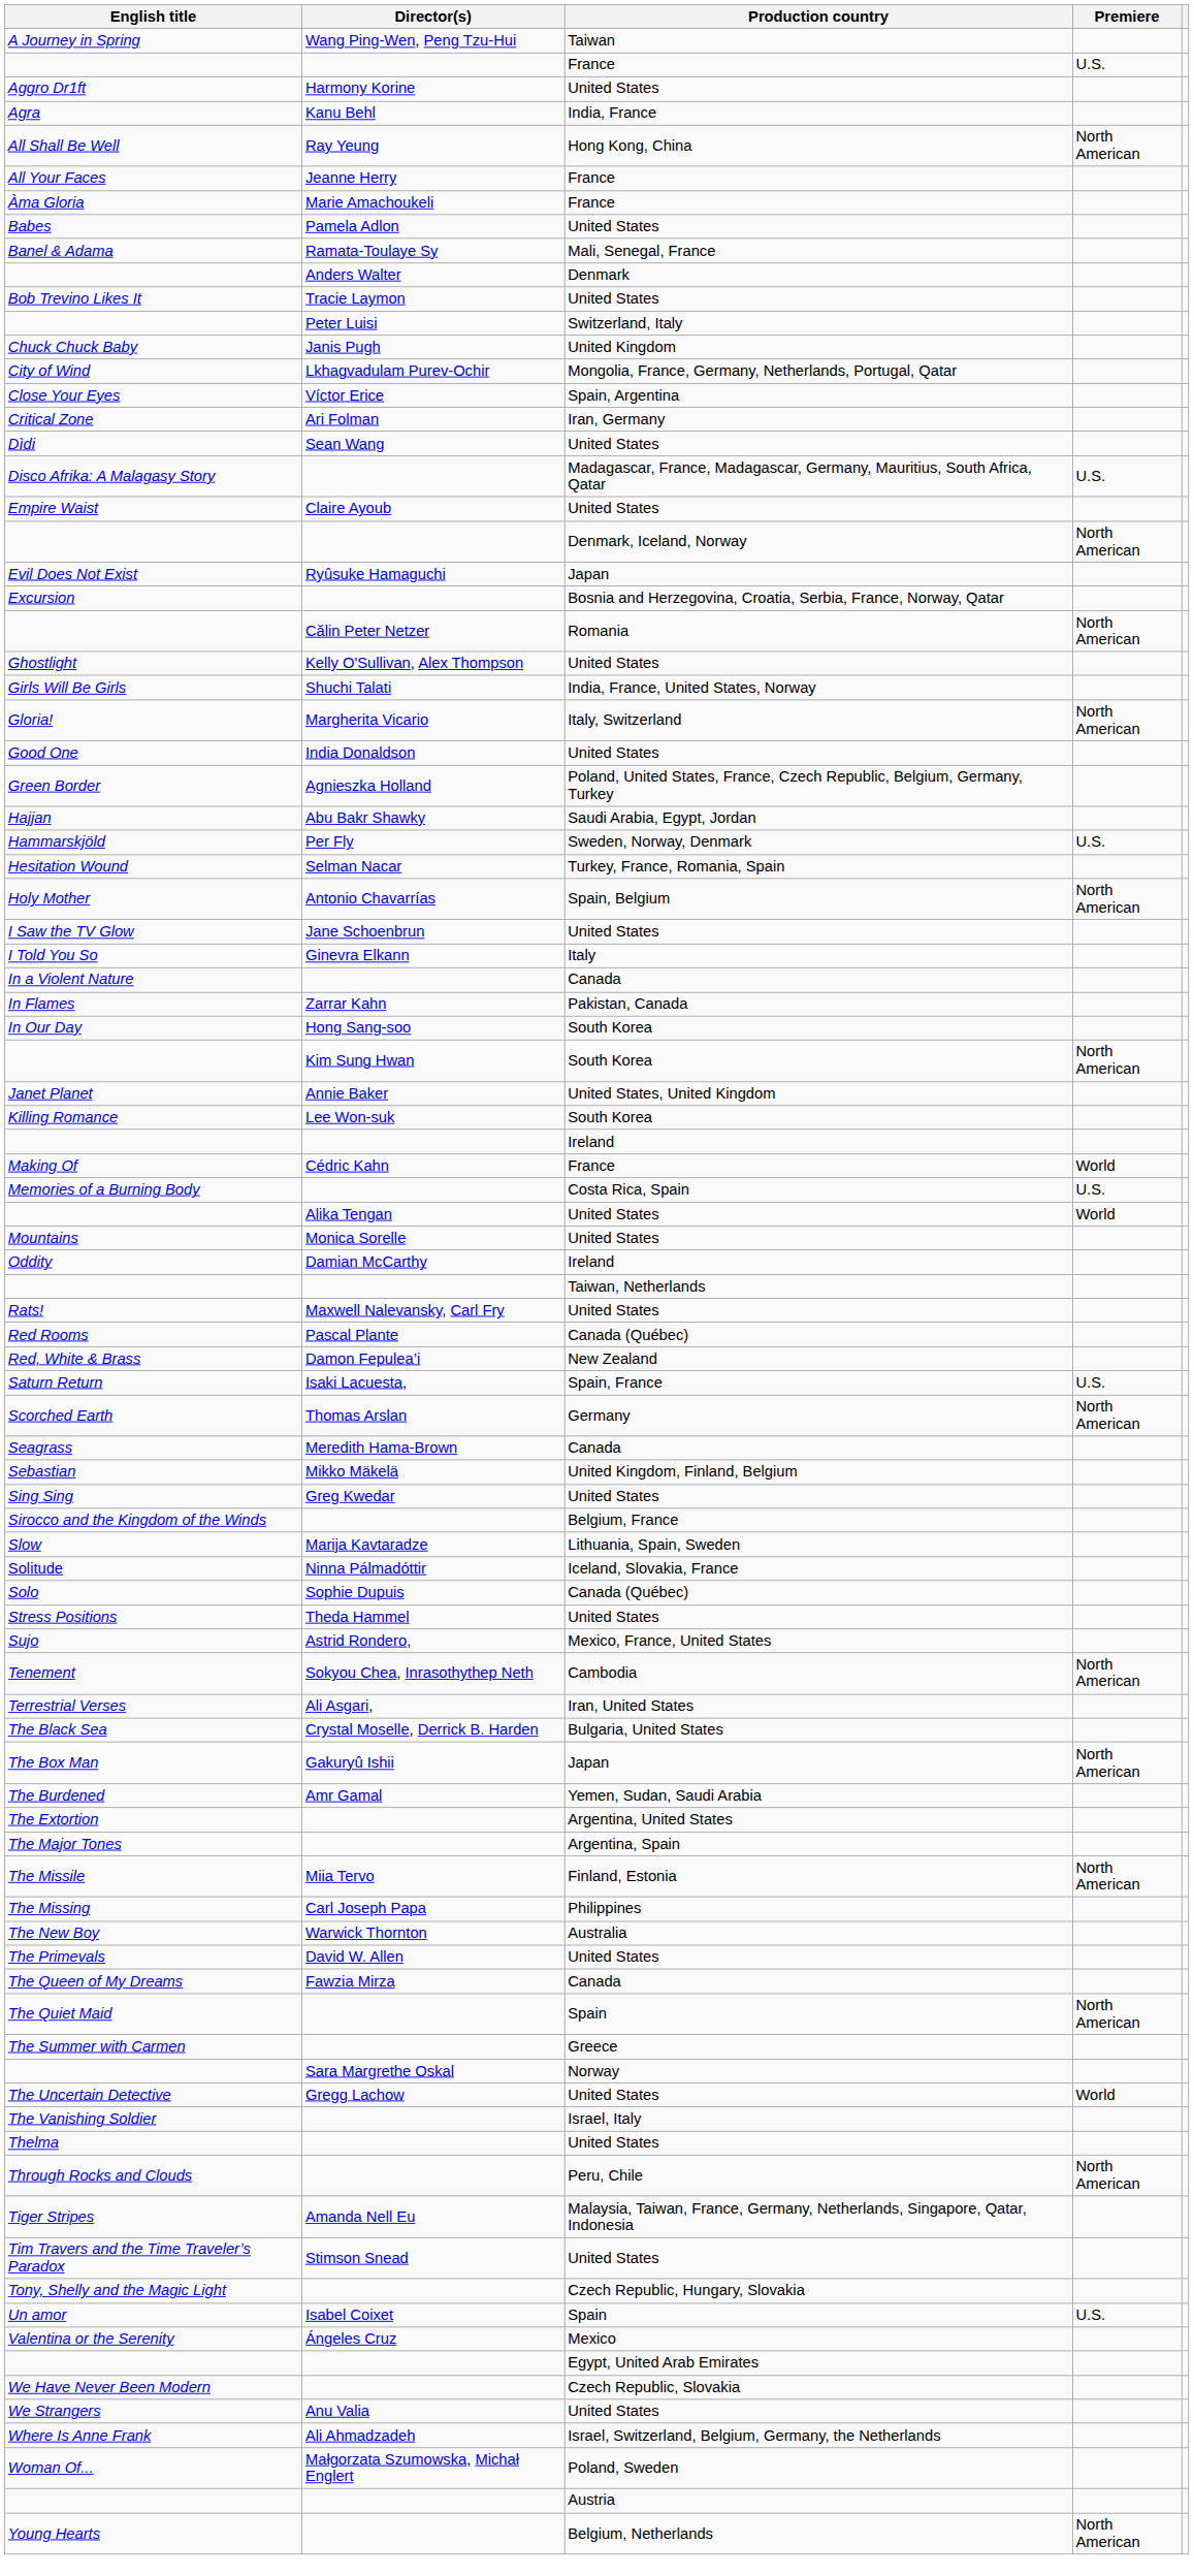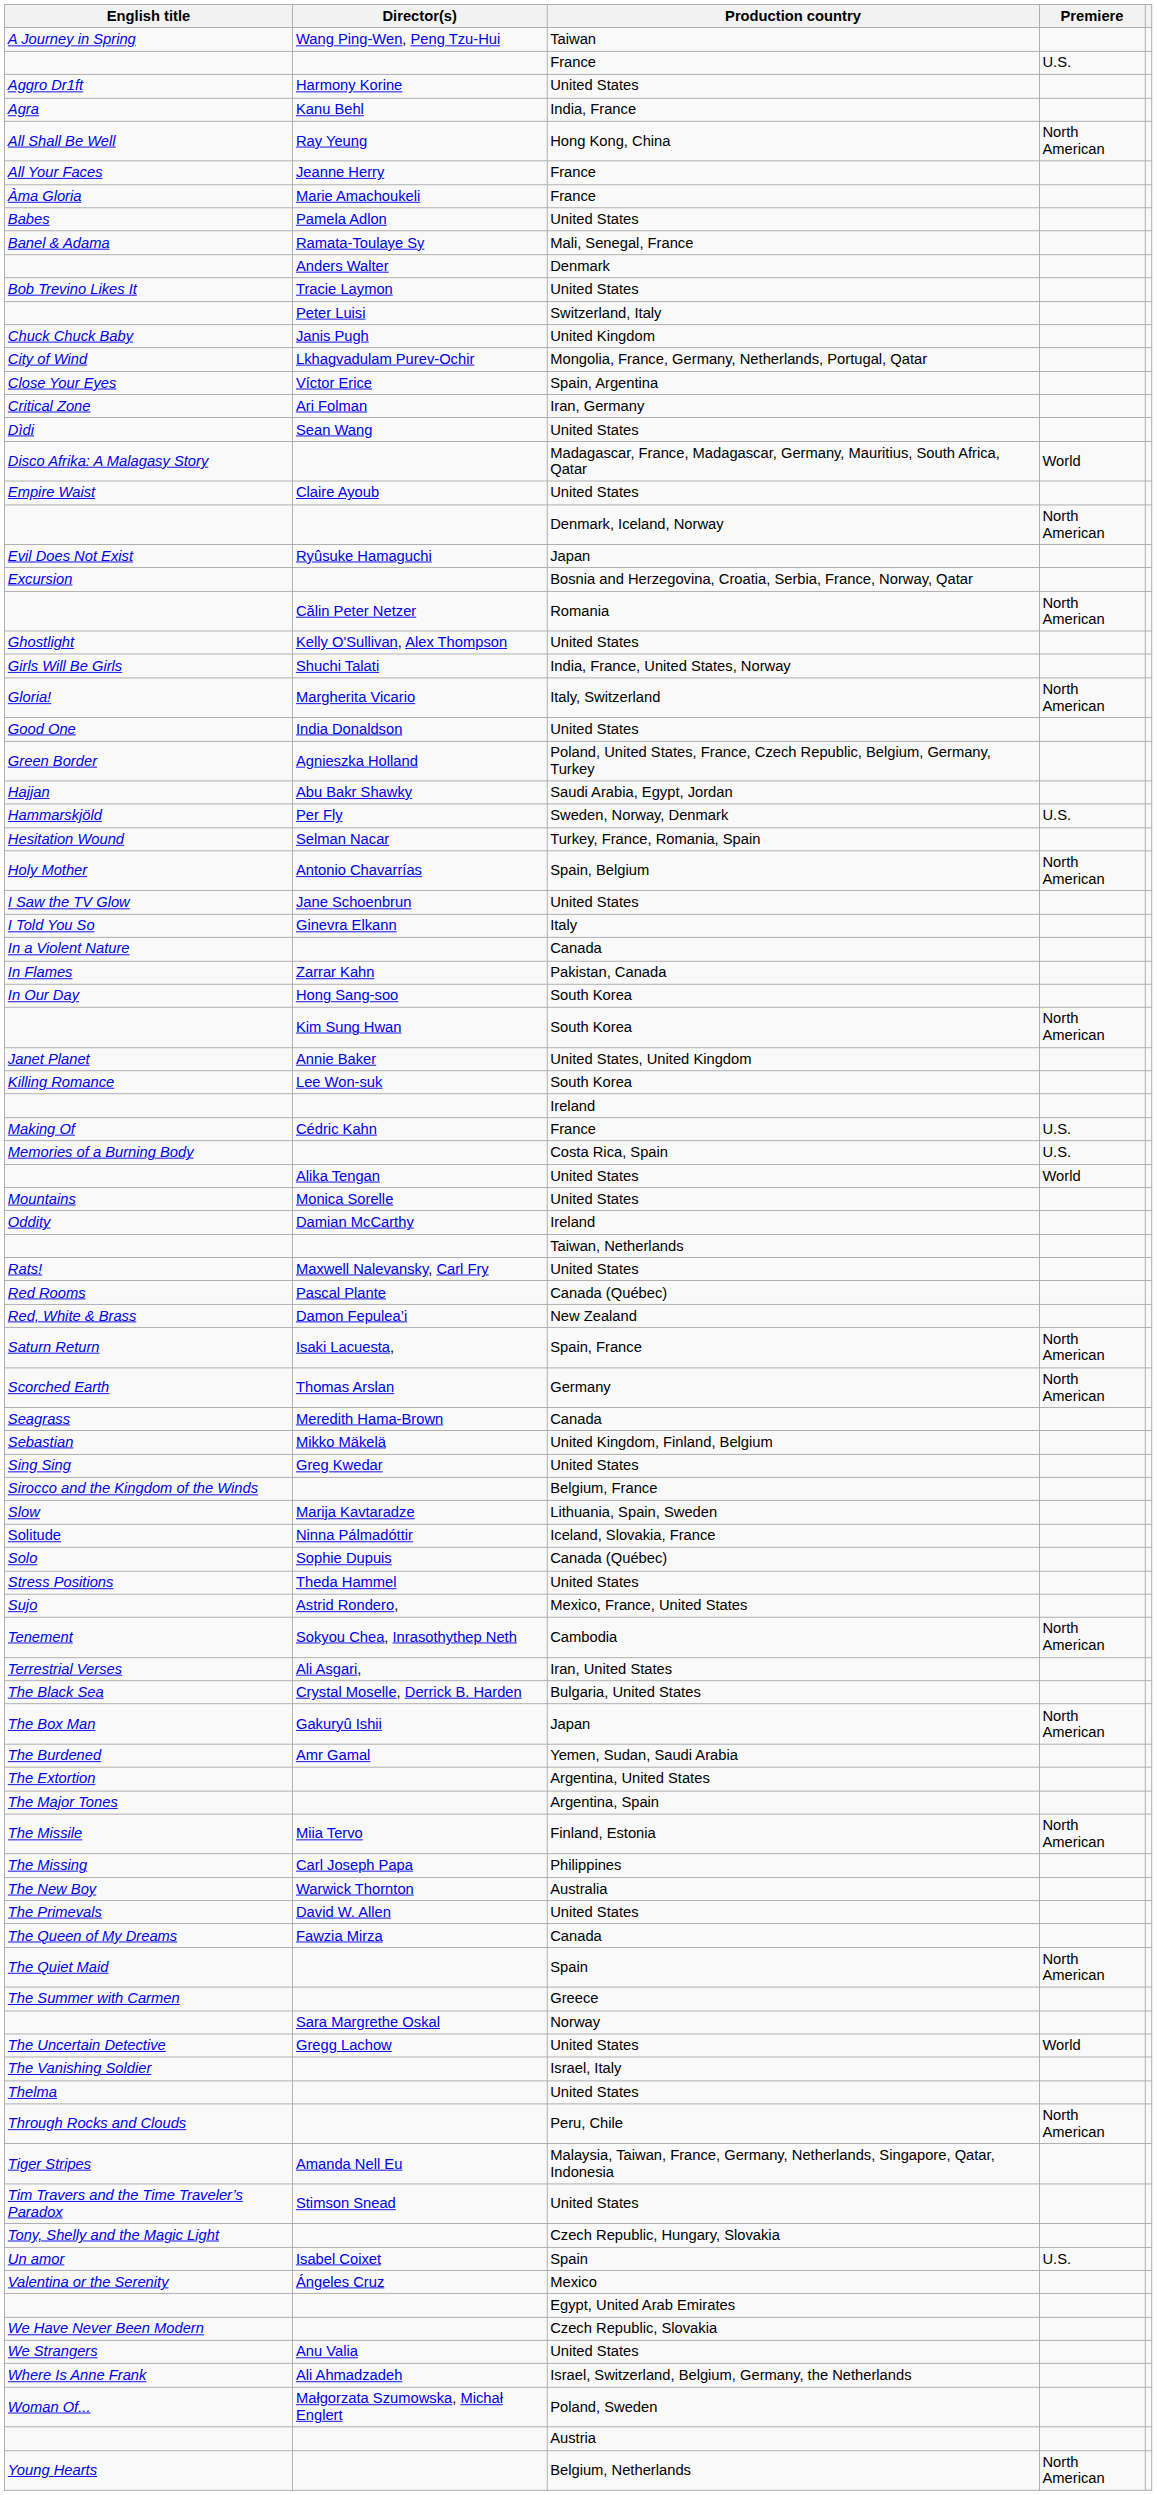Disco Afrika: A Malagasy Story | Premiere: U.S. -> World
Making Of | Premiere: World -> U.S.
Saturn Return | Premiere: U.S. -> North American
